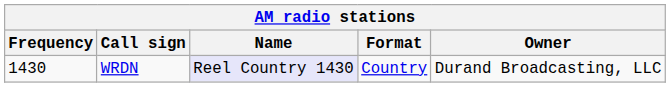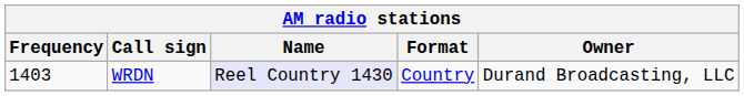WRDN | Frequency: 1430 -> 1403
